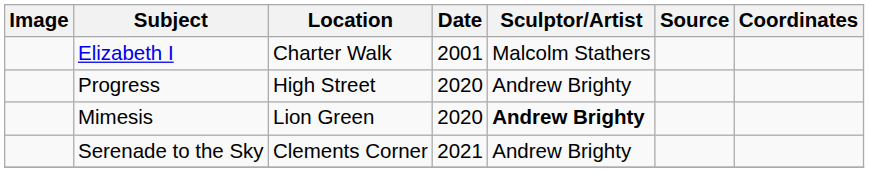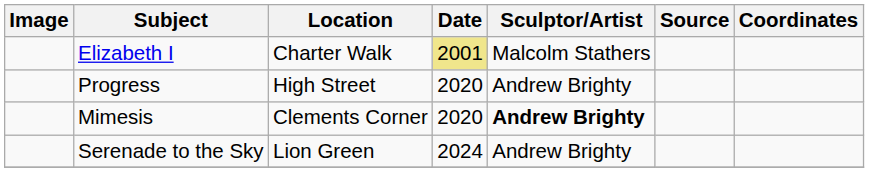Elizabeth I | Date: no background -> khaki background
Mimesis | Location: Lion Green -> Clements Corner
Serenade to the Sky | Location: Clements Corner -> Lion Green
Serenade to the Sky | Date: 2021 -> 2024
